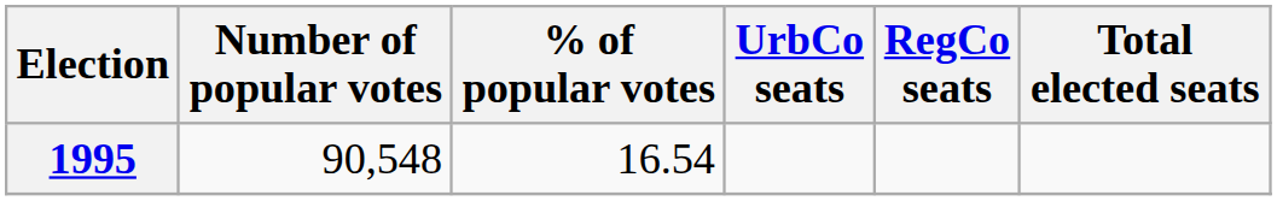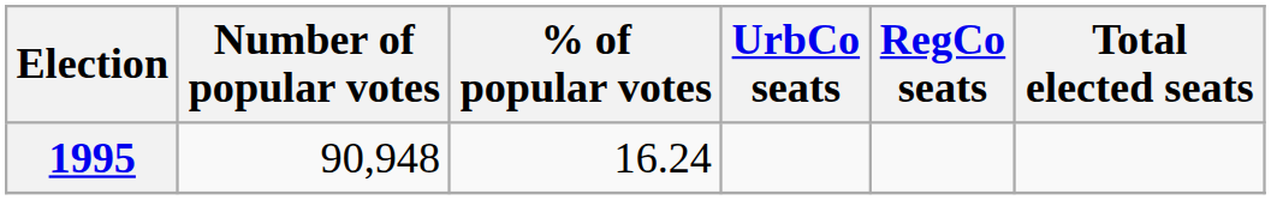1995 | Number of popular votes: 90,548 -> 90,948
1995 | % of popular votes: 16.54 -> 16.24
